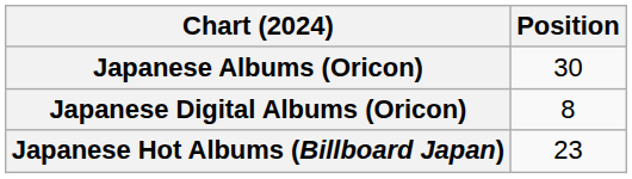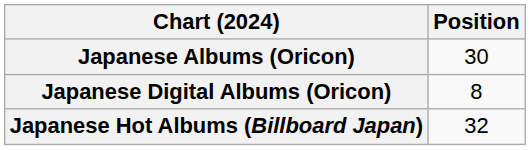Japanese Hot Albums (Billboard Japan) | Position: 23 -> 32
